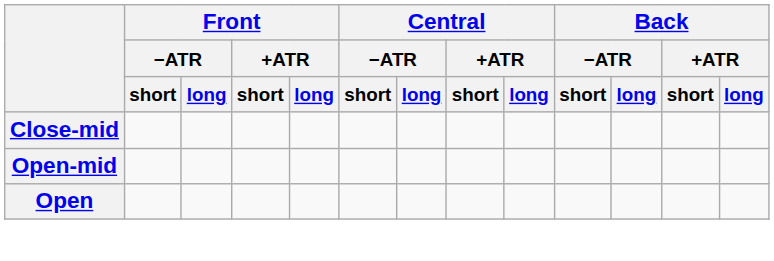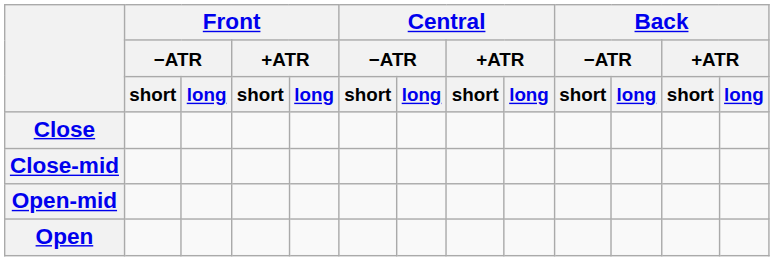+ row: Close
